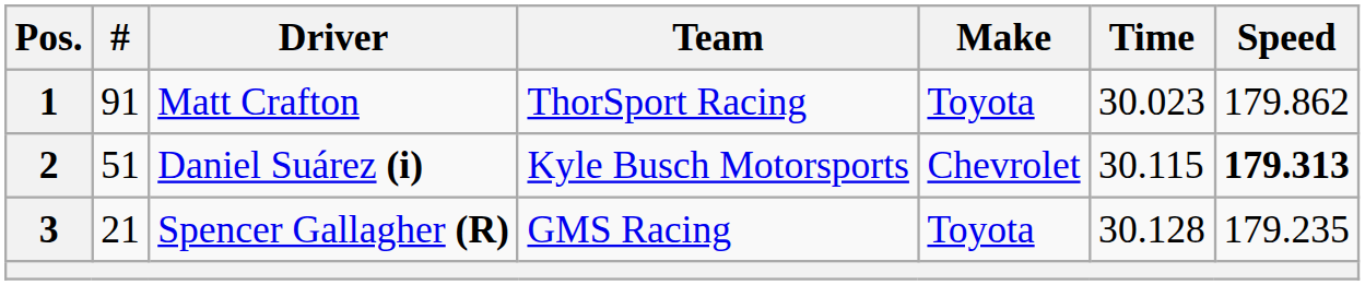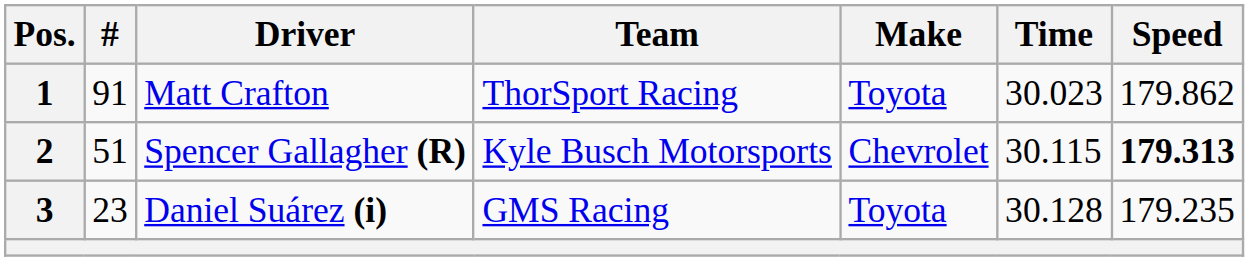2 | Driver: Daniel Suárez (i) -> Spencer Gallagher (R)
3 | #: 21 -> 23
3 | Driver: Spencer Gallagher (R) -> Daniel Suárez (i)
